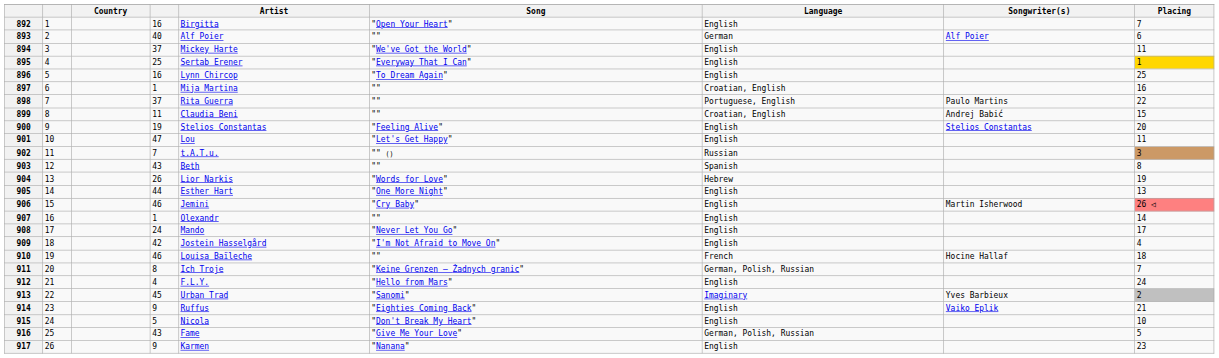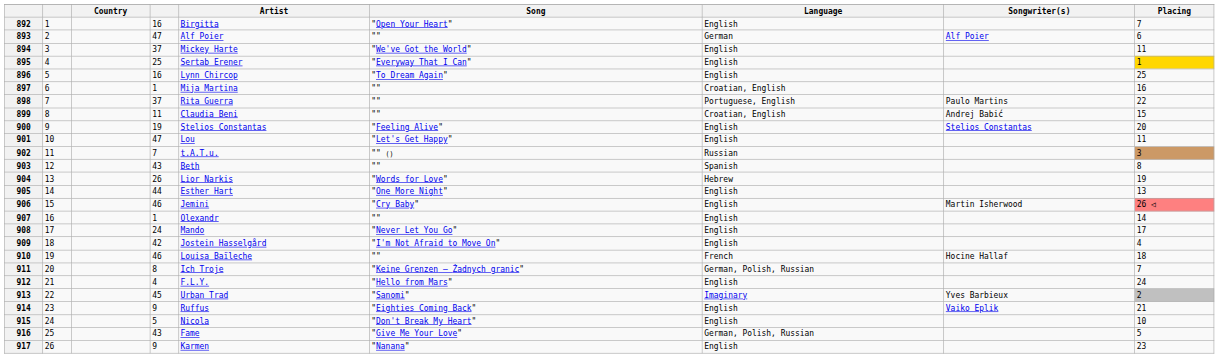893 | column 4: 40 -> 47
